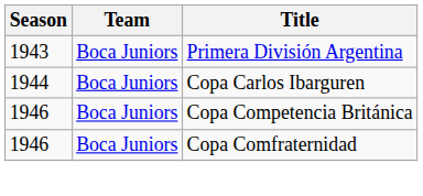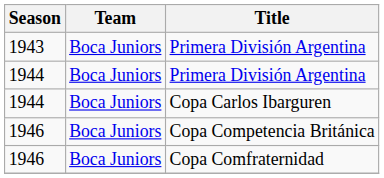+ row: 1944 | Boca Juniors | Primera División Argentina
